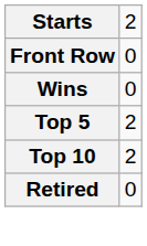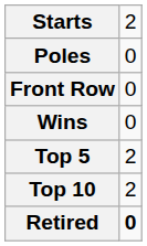+ row: Poles | 0
Retired | column 2: normal -> bold
